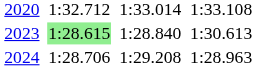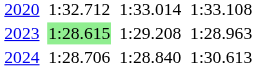2023 | column 5: 1:28.840 -> 1:29.208
2023 | column 7: 1:30.613 -> 1:28.963
2024 | column 5: 1:29.208 -> 1:28.840
2024 | column 7: 1:28.963 -> 1:30.613
